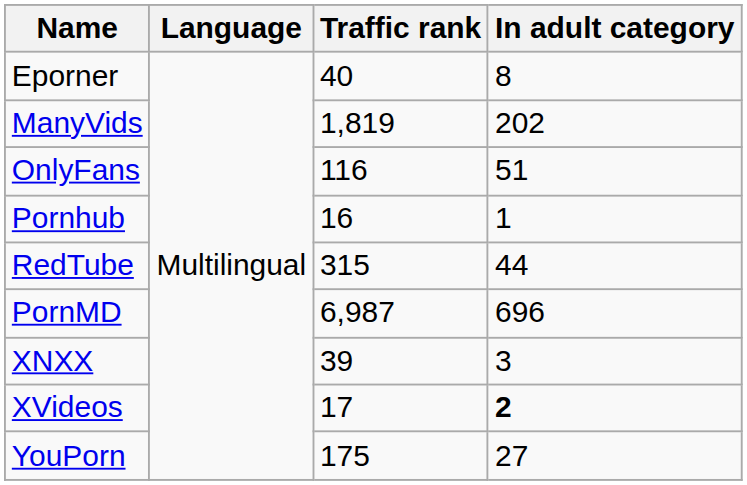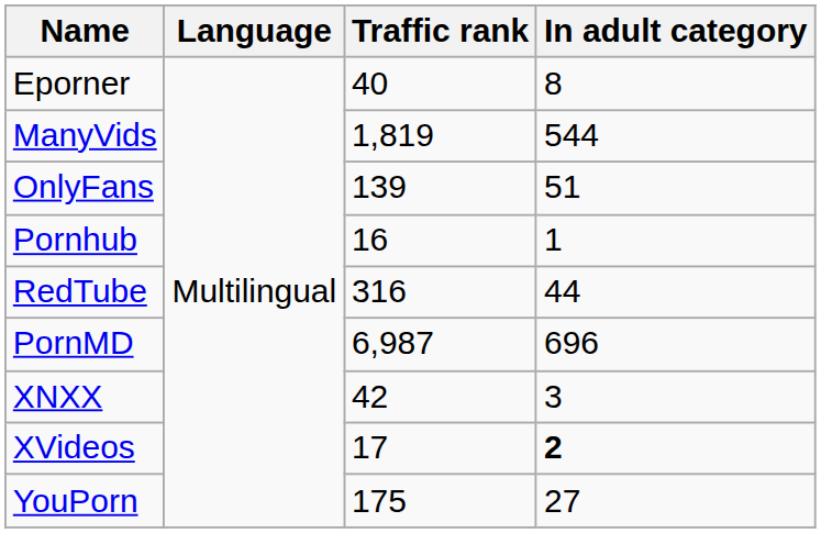ManyVids | In adult category: 202 -> 544
OnlyFans | Traffic rank: 116 -> 139
RedTube | Traffic rank: 315 -> 316
XNXX | Traffic rank: 39 -> 42
